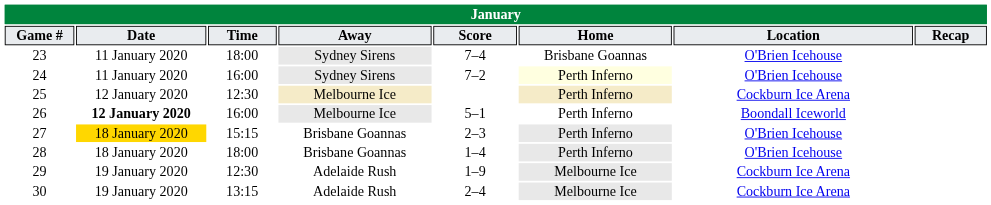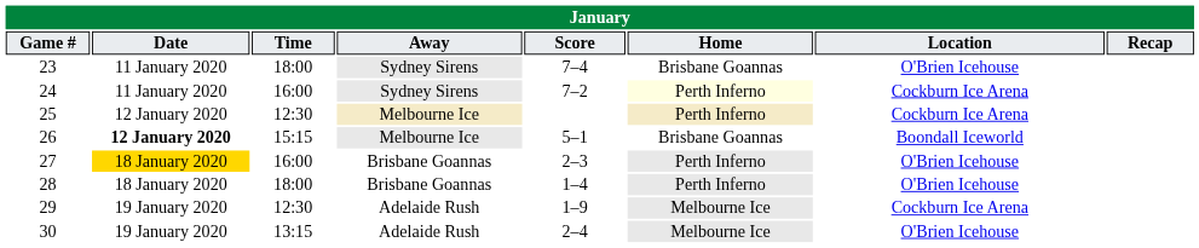24 | Location: O'Brien Icehouse -> Cockburn Ice Arena
26 | Time: 16:00 -> 15:15
26 | Home: Perth Inferno -> Brisbane Goannas
27 | Time: 15:15 -> 16:00
30 | Location: Cockburn Ice Arena -> O'Brien Icehouse
